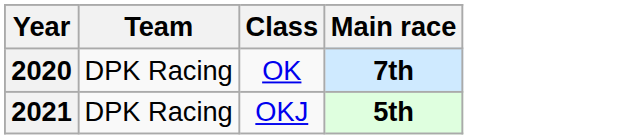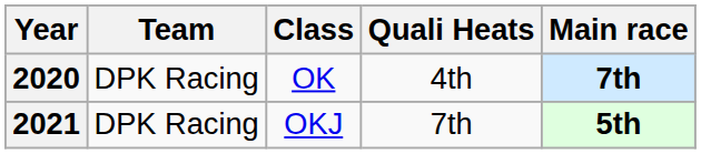+ column: Quali Heats | 4th | 7th
